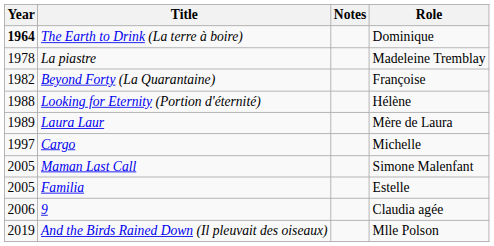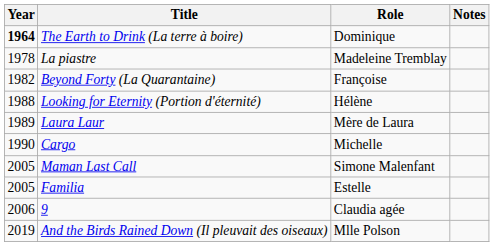columns swapped: Role <-> Notes
Cargo | Year: 1997 -> 1990
